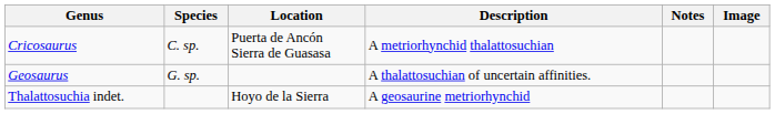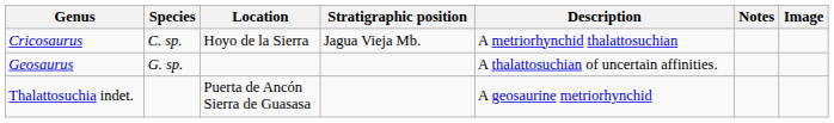+ column: Stratigraphic position | Jagua Vieja Mb.
Cricosaurus | Location: Puerta de Ancón Sierra de Guasasa -> Hoyo de la Sierra
Thalattosuchia indet. | Location: Hoyo de la Sierra -> Puerta de Ancón Sierra de Guasasa
